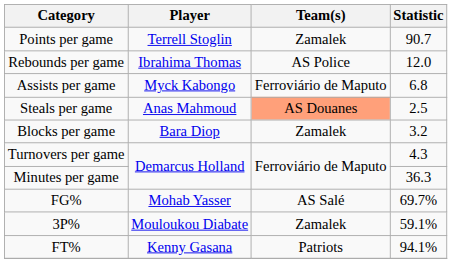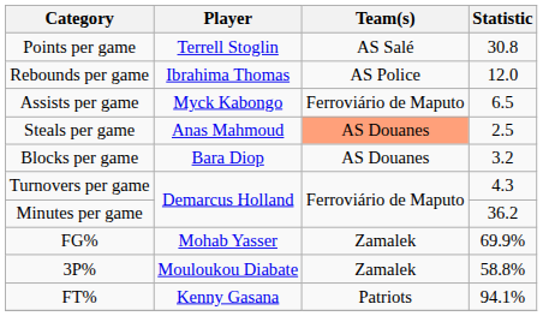Points per game | Team(s): Zamalek -> AS Salé
Points per game | Statistic: 90.7 -> 30.8
Assists per game | Statistic: 6.8 -> 6.5
Blocks per game | Team(s): Zamalek -> AS Douanes
Minutes per game | Statistic: 36.3 -> 36.2
FG% | Team(s): AS Salé -> Zamalek
FG% | Statistic: 69.7% -> 69.9%
3P% | Statistic: 59.1% -> 58.8%
